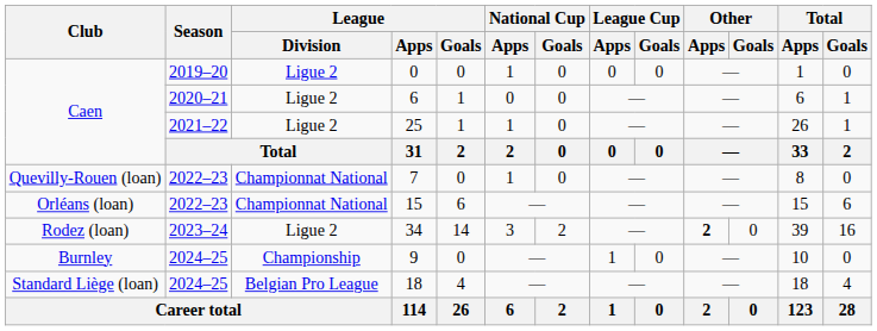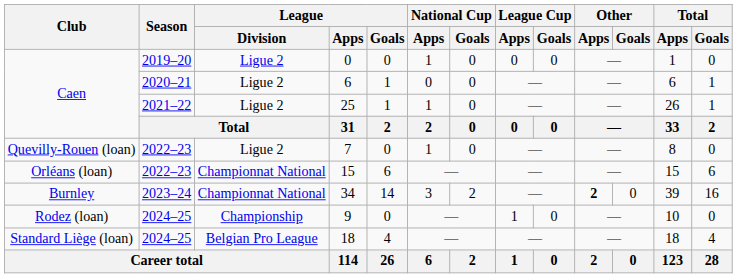7 | League / Division: Championnat National -> Ligue 2
34 | Club: Rodez (loan) -> Burnley
34 | League / Division: Ligue 2 -> Championnat National
9 | Club: Burnley -> Rodez (loan)
